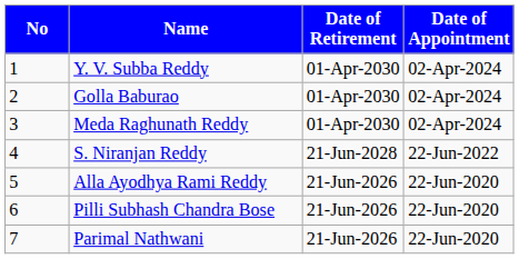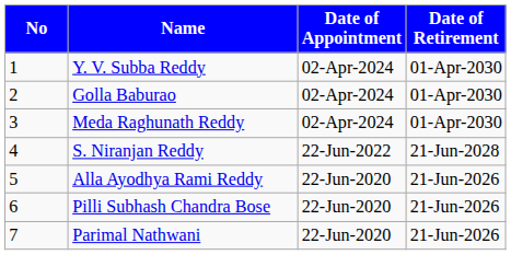columns swapped: Date of Appointment <-> Date of Retirement
